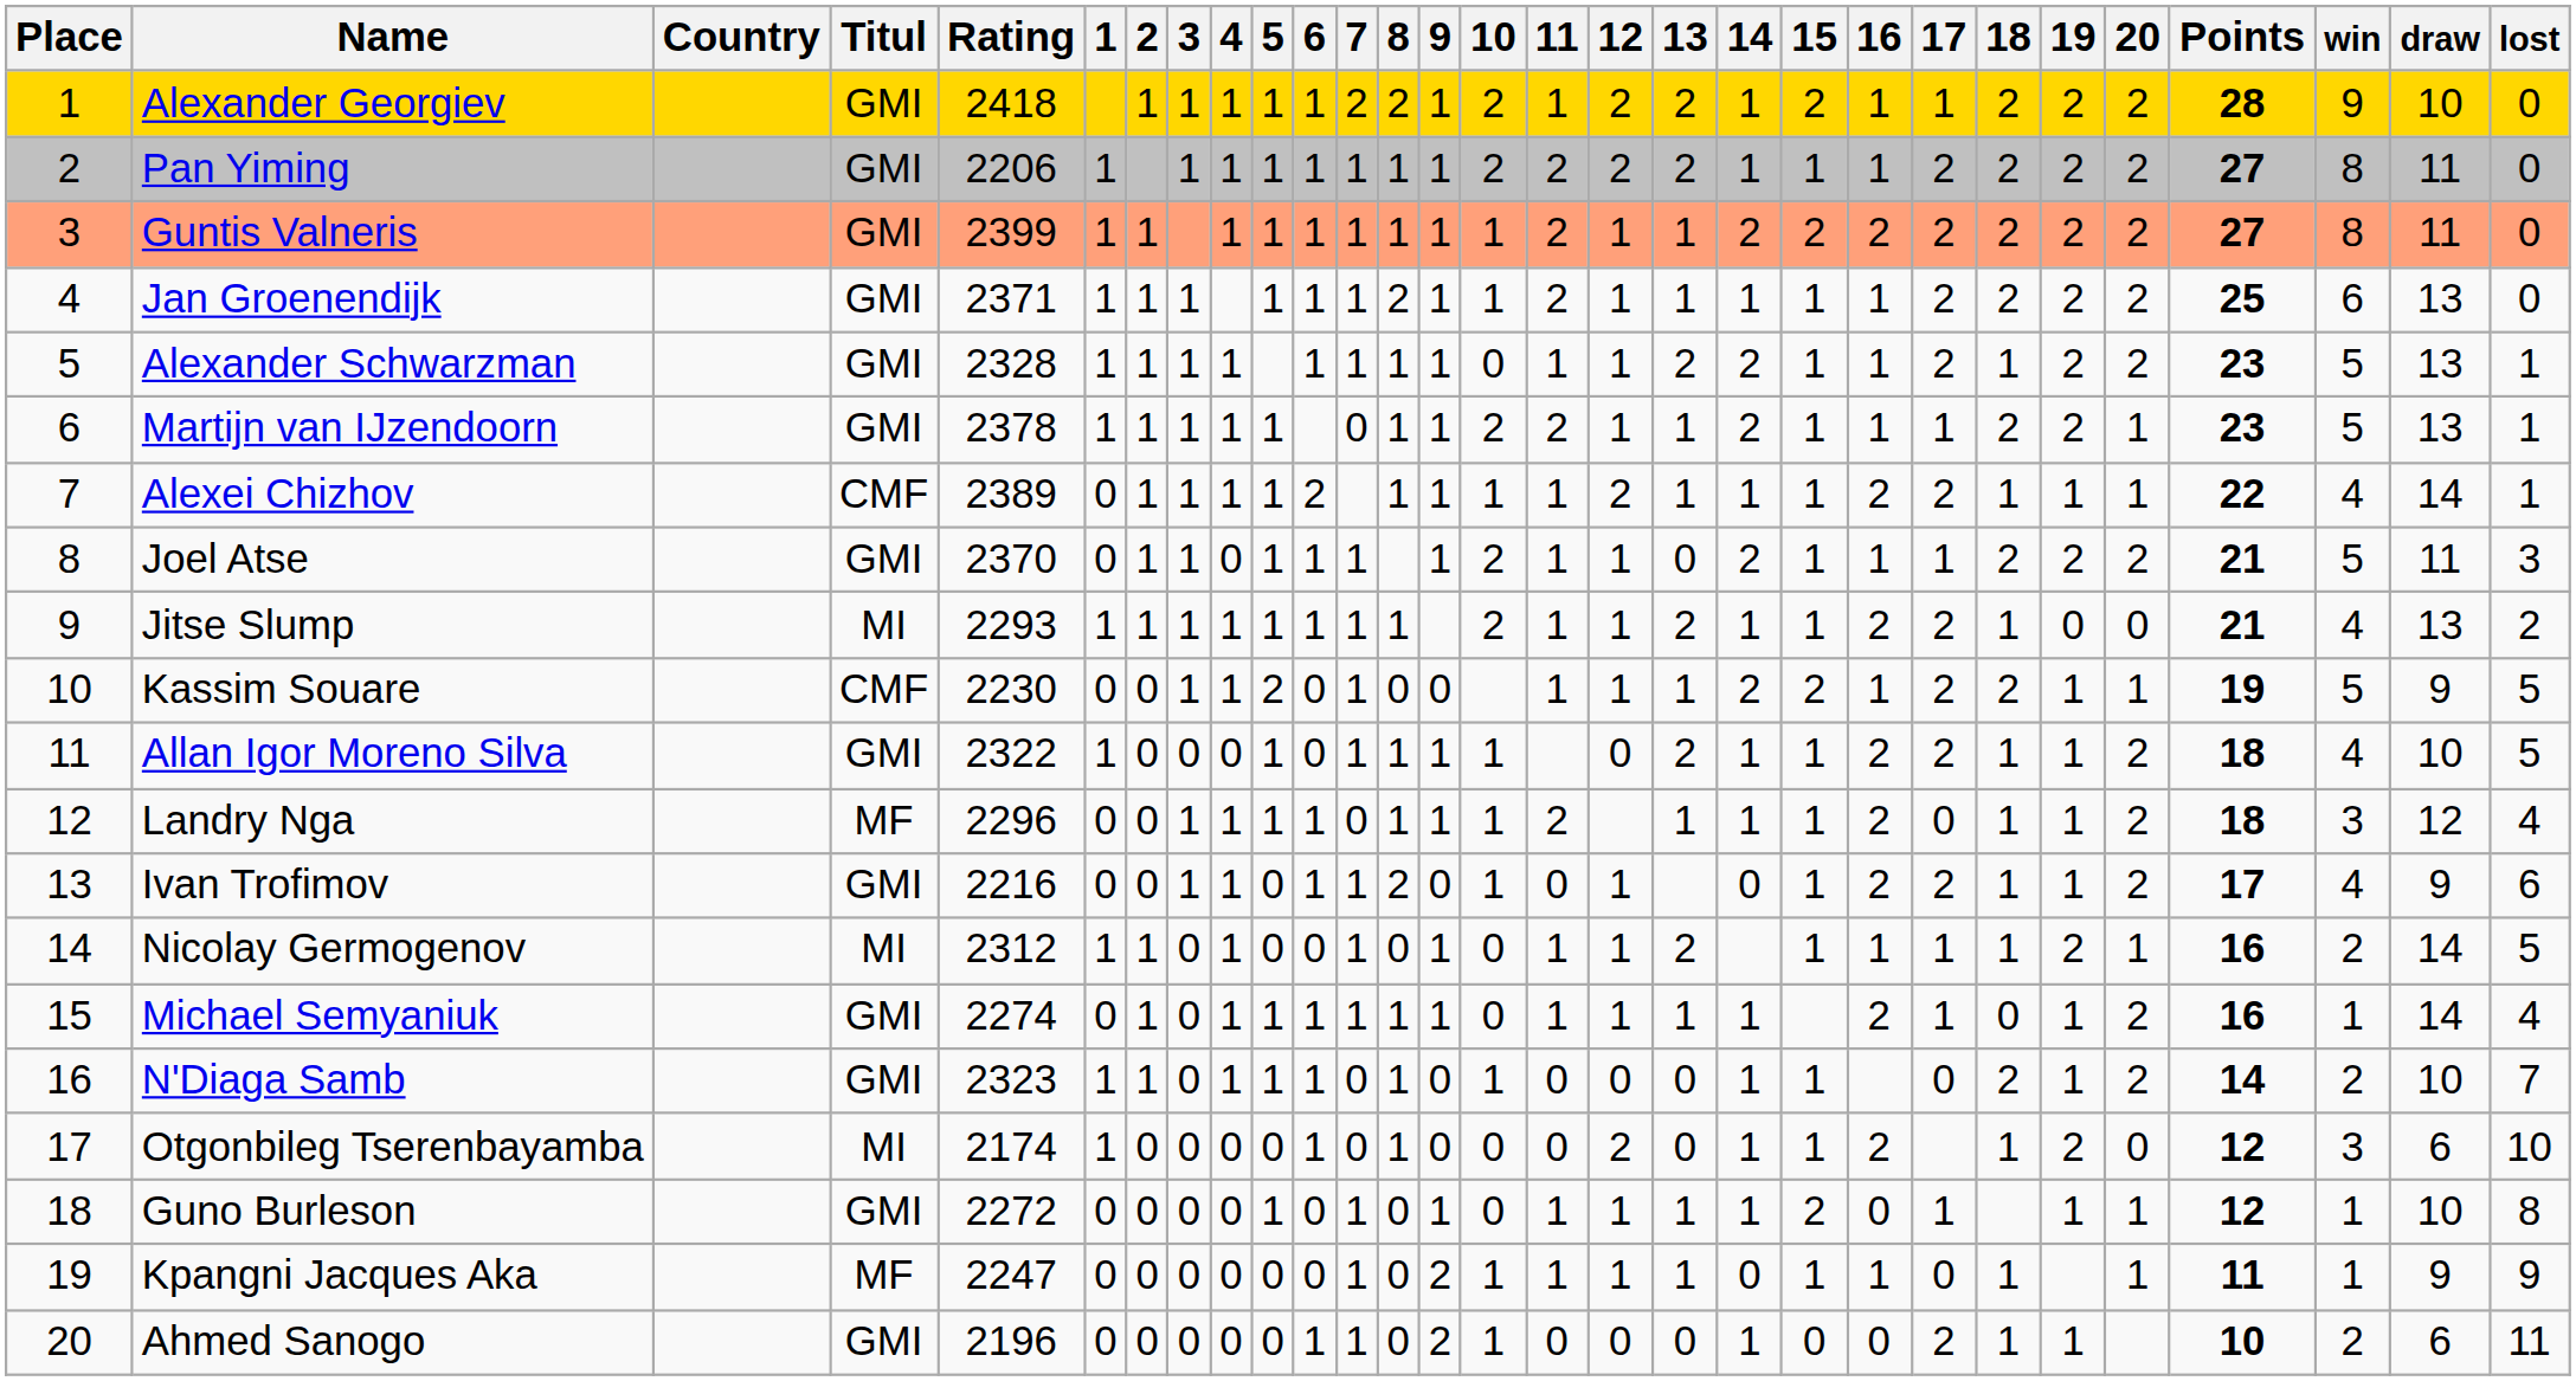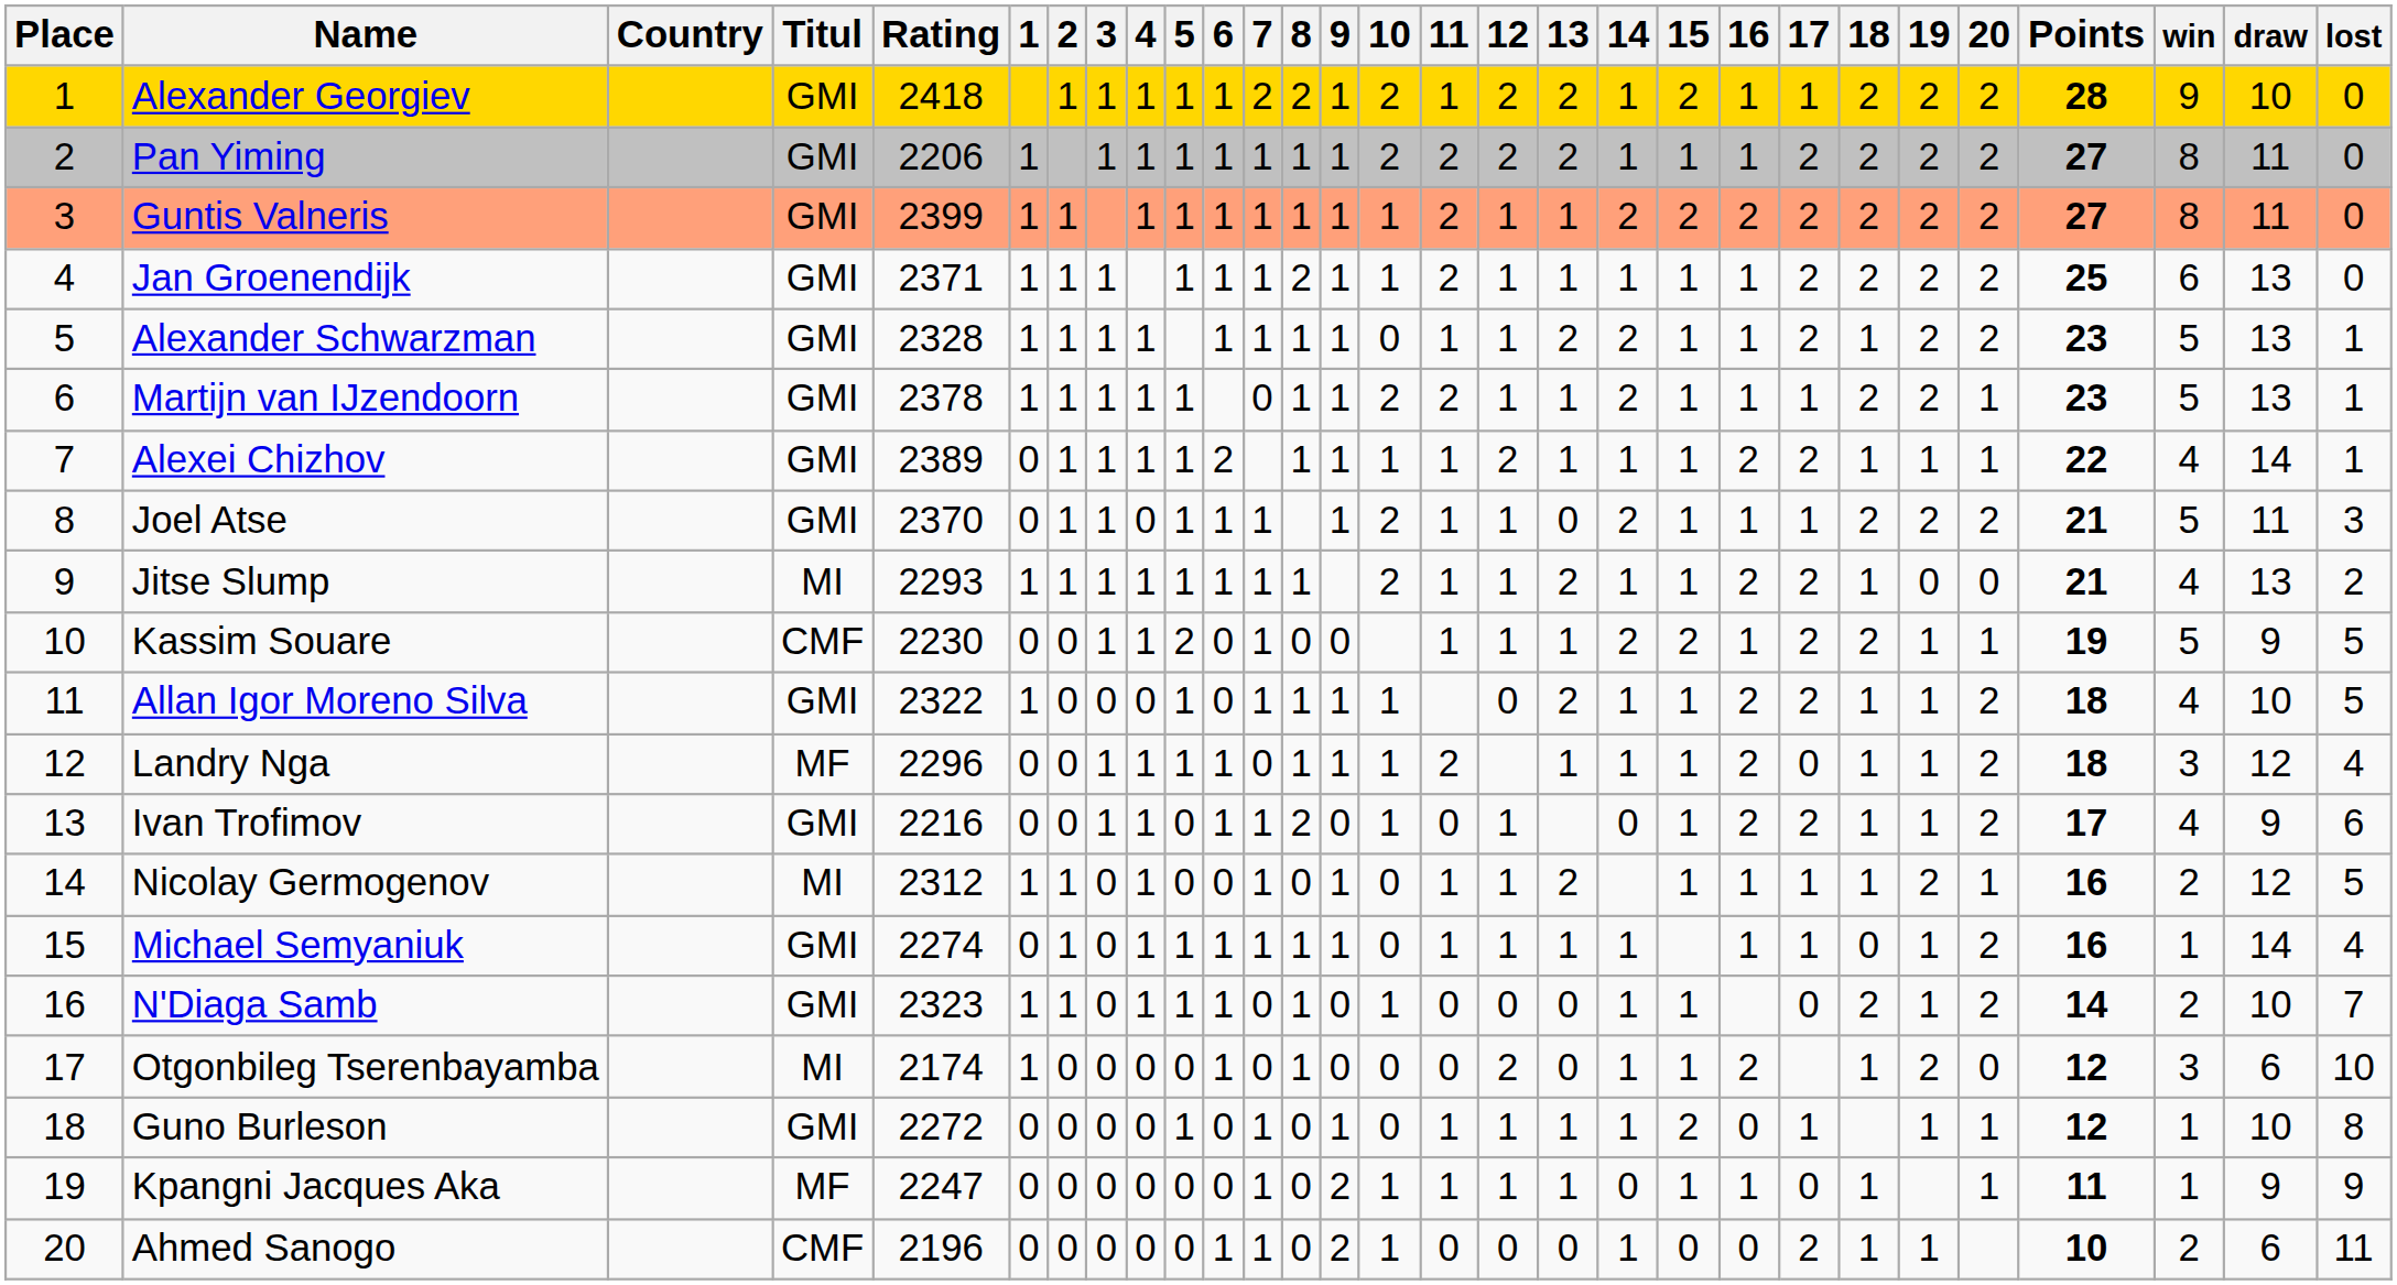Alexei Chizhov | Titul: CMF -> GMI
Nicolay Germogenov | draw: 14 -> 12
Michael Semyaniuk | 16: 2 -> 1
Ahmed Sanogo | Titul: GMI -> CMF
